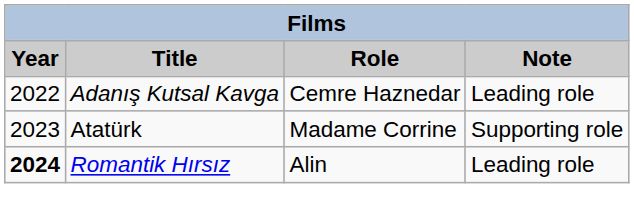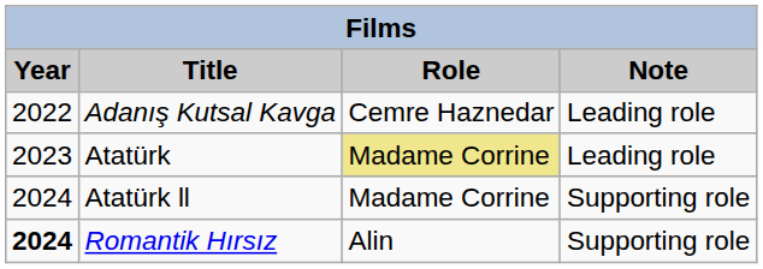Atatürk | Role: no background -> khaki background
Atatürk | Note: Supporting role -> Leading role
+ row: 2024 | Atatürk ll | Madame Corrine | Supporting role
Romantik Hırsız | Note: Leading role -> Supporting role
